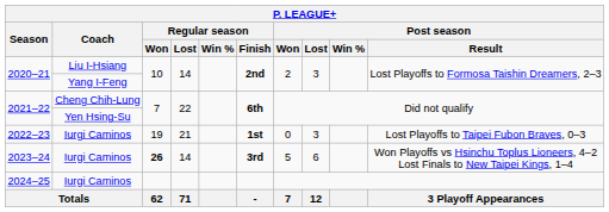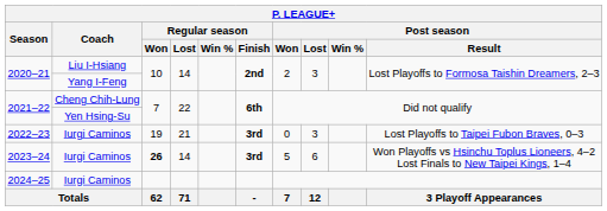2022–23 | Regular season / Finish: 1st -> 3rd
